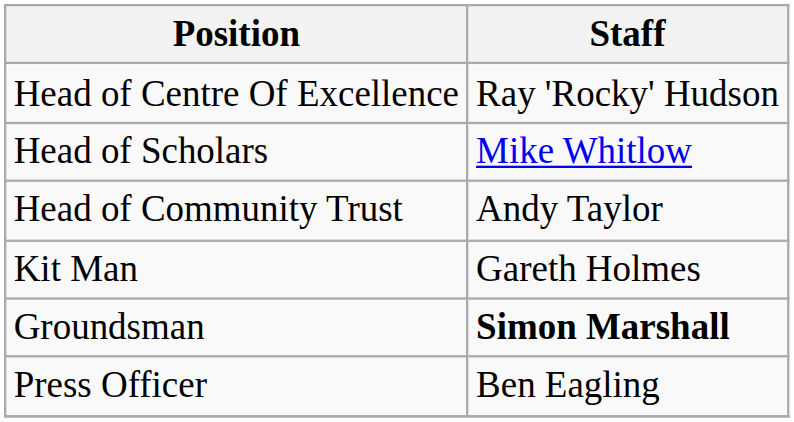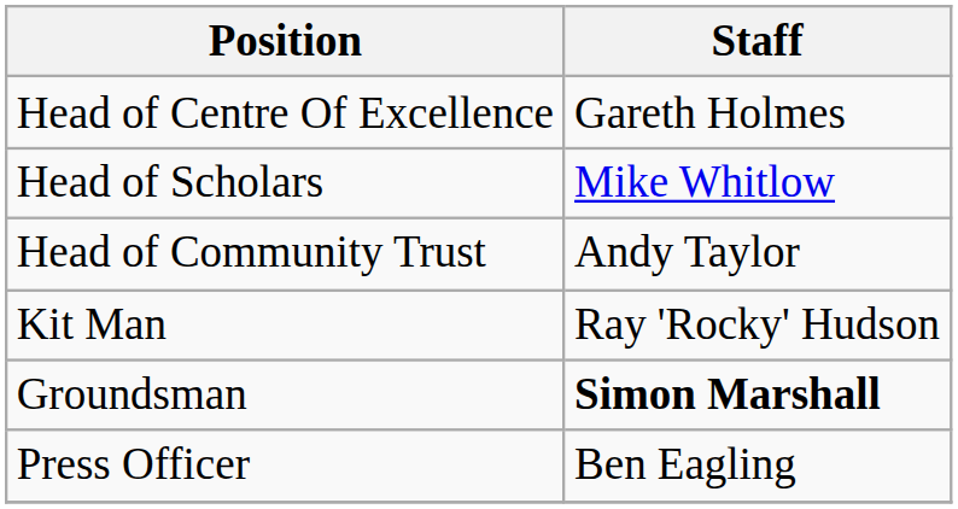Head of Centre Of Excellence | Staff: Ray 'Rocky' Hudson -> Gareth Holmes
Kit Man | Staff: Gareth Holmes -> Ray 'Rocky' Hudson
